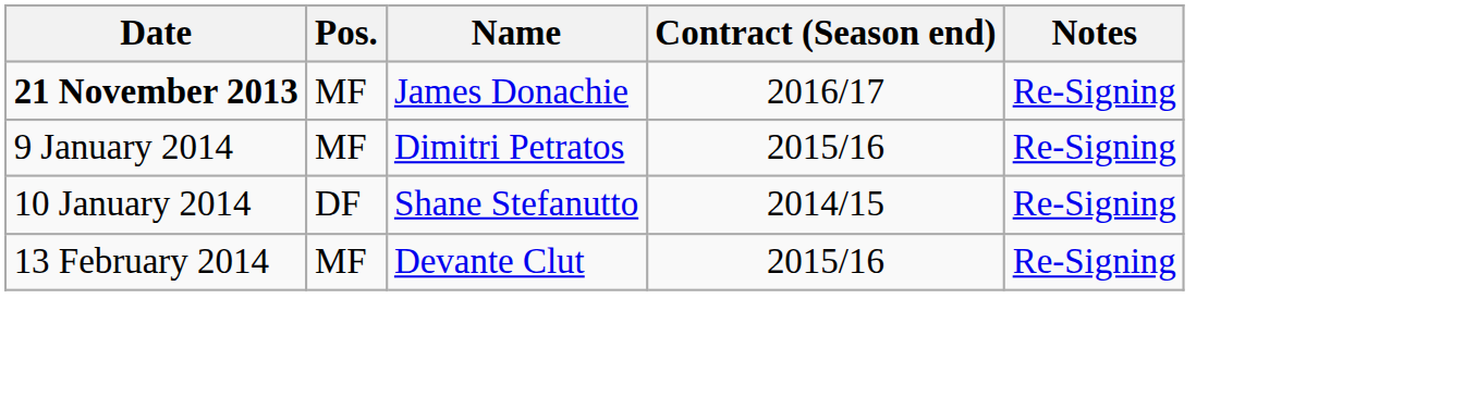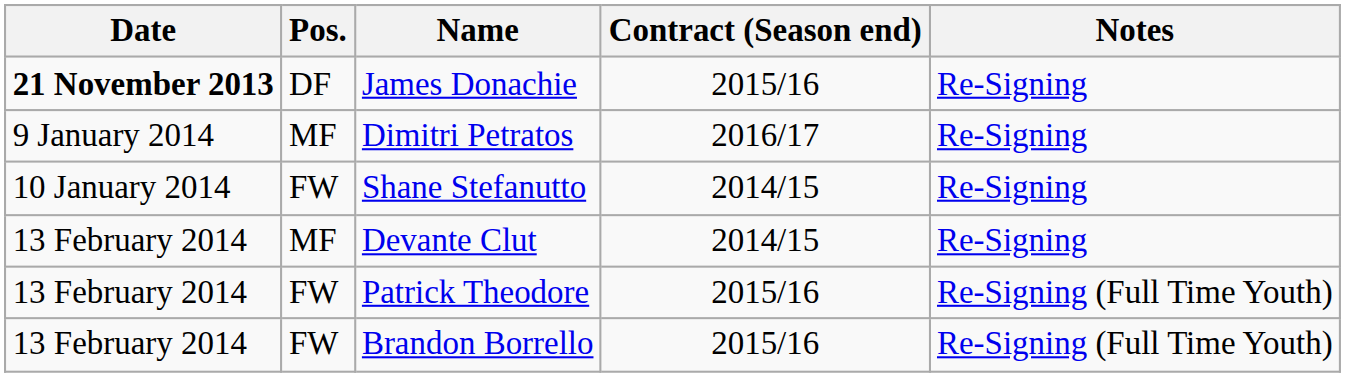James Donachie | Pos.: MF -> DF
James Donachie | Contract (Season end): 2016/17 -> 2015/16
Dimitri Petratos | Contract (Season end): 2015/16 -> 2016/17
Shane Stefanutto | Pos.: DF -> FW
Devante Clut | Contract (Season end): 2015/16 -> 2014/15
+ row: 13 February 2014 | FW | Patrick Theodore | 2015/16 | Re-Signing (Full Time Youth)
+ row: 13 February 2014 | FW | Brandon Borrello | 2015/16 | Re-Signing (Full Time Youth)
